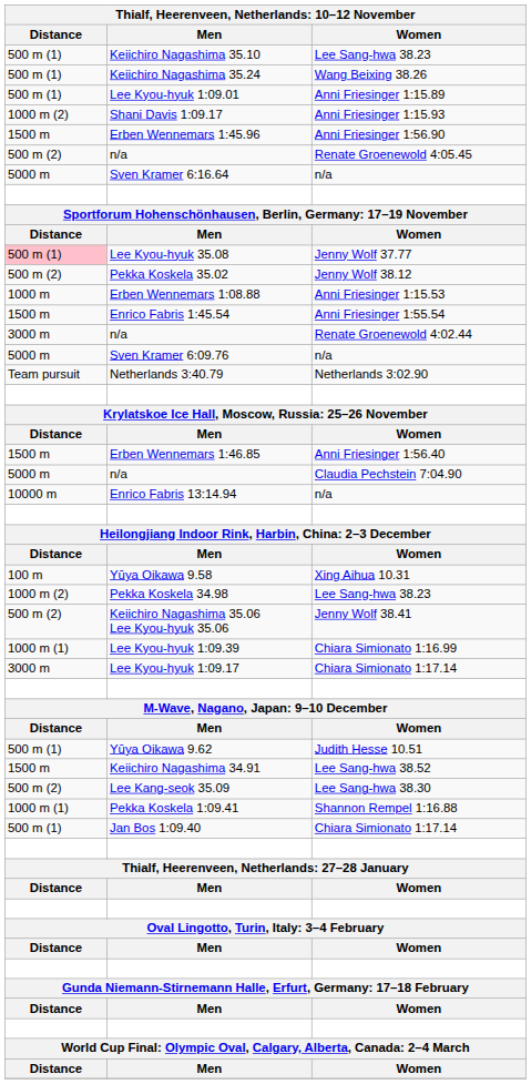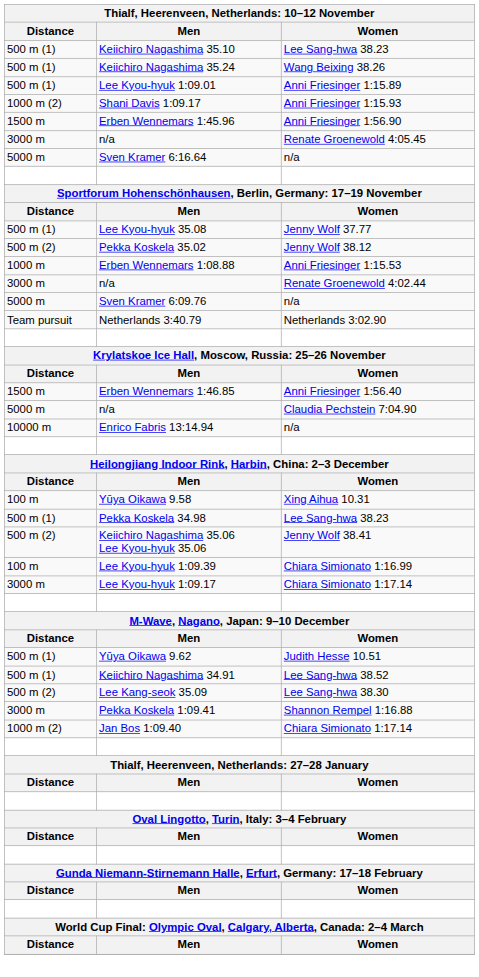n/a / Renate Groenewold 4:05.45 | Distance: 500 m (2) -> 3000 m
Lee Kyou-hyuk 35.08 | Distance: pink background -> no background
- row: 1500 m | Enrico Fabris 1:45.54 | Anni Friesinger 1:55.54
Pekka Koskela 34.98 | Distance: 1000 m (2) -> 500 m (1)
Lee Kyou-hyuk 1:09.39 | Distance: 1000 m (1) -> 100 m
Keiichiro Nagashima 34.91 | Distance: 1500 m -> 500 m (1)
Pekka Koskela 1:09.41 | Distance: 1000 m (1) -> 3000 m
Jan Bos 1:09.40 | Distance: 500 m (1) -> 1000 m (2)
